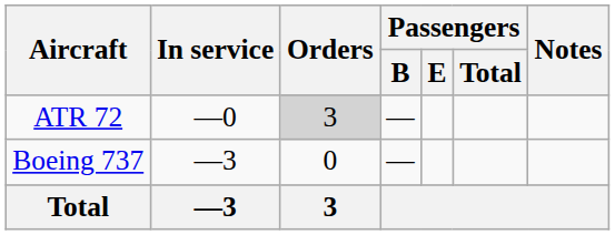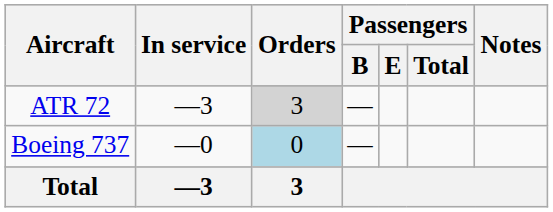ATR 72 | In service: —0 -> —3
Boeing 737 | In service: —3 -> —0
Boeing 737 | Orders: no background -> lightblue background
